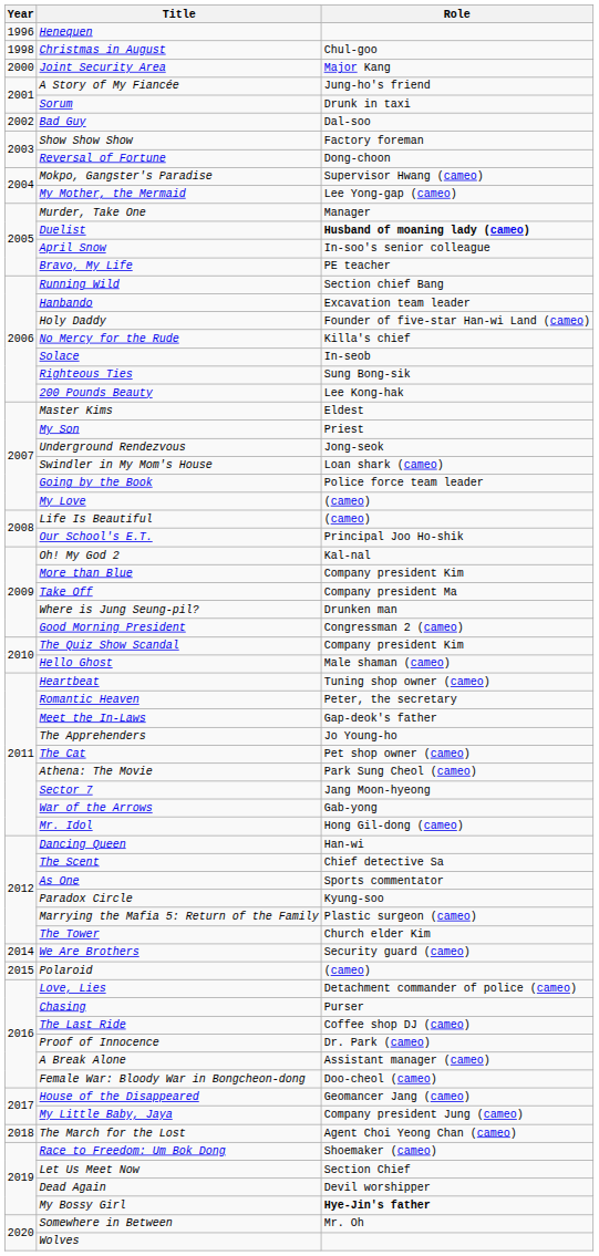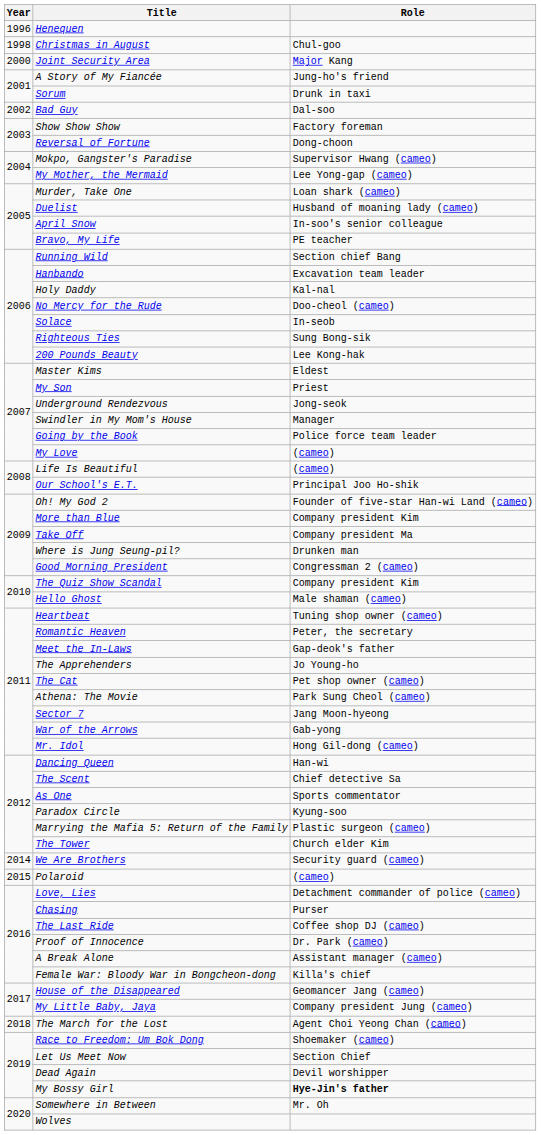Murder, Take One | Role: Manager -> Loan shark (cameo)
Duelist | Role: bold -> normal
Holy Daddy | Role: Founder of five-star Han-wi Land (cameo) -> Kal-nal
No Mercy for the Rude | Role: Killa's chief -> Doo-cheol (cameo)
Swindler in My Mom's House | Role: Loan shark (cameo) -> Manager
Oh! My God 2 | Role: Kal-nal -> Founder of five-star Han-wi Land (cameo)
Female War: Bloody War in Bongcheon-dong | Role: Doo-cheol (cameo) -> Killa's chief
